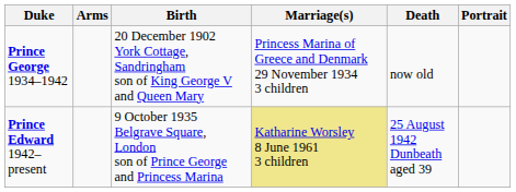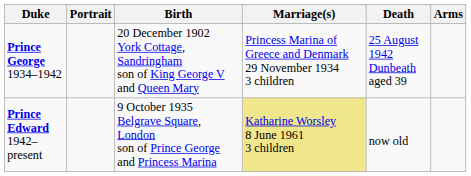columns swapped: Portrait <-> Arms
Prince George 1934–1942 | Death: now old -> 25 August 1942 Dunbeath aged 39
Prince Edward 1942–present | Death: 25 August 1942 Dunbeath aged 39 -> now old
